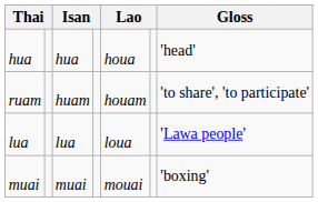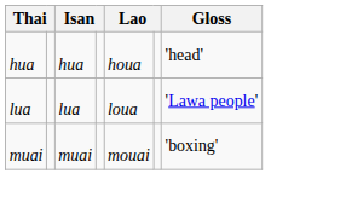- row: ruam | huam | houam | 'to share', 'to participate'
